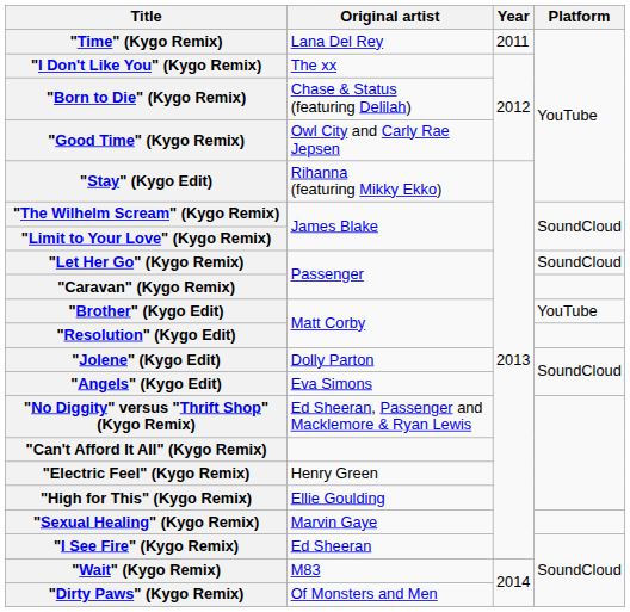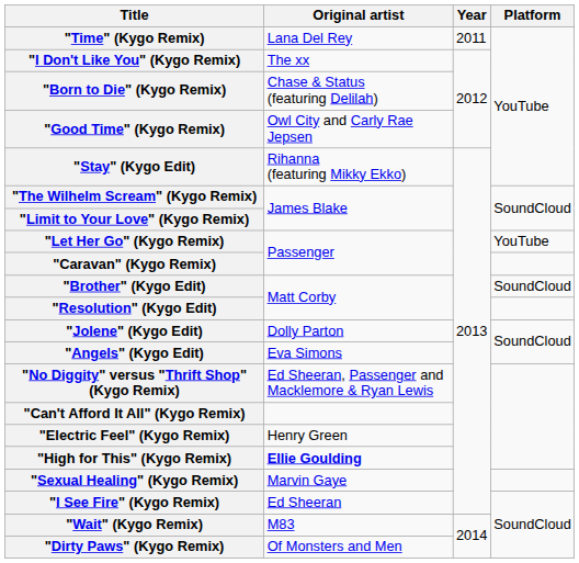"Let Her Go" (Kygo Remix) | Platform: SoundCloud -> YouTube
"Brother" (Kygo Edit) | Platform: YouTube -> SoundCloud
"High for This" (Kygo Remix) | Original artist: normal -> bold
